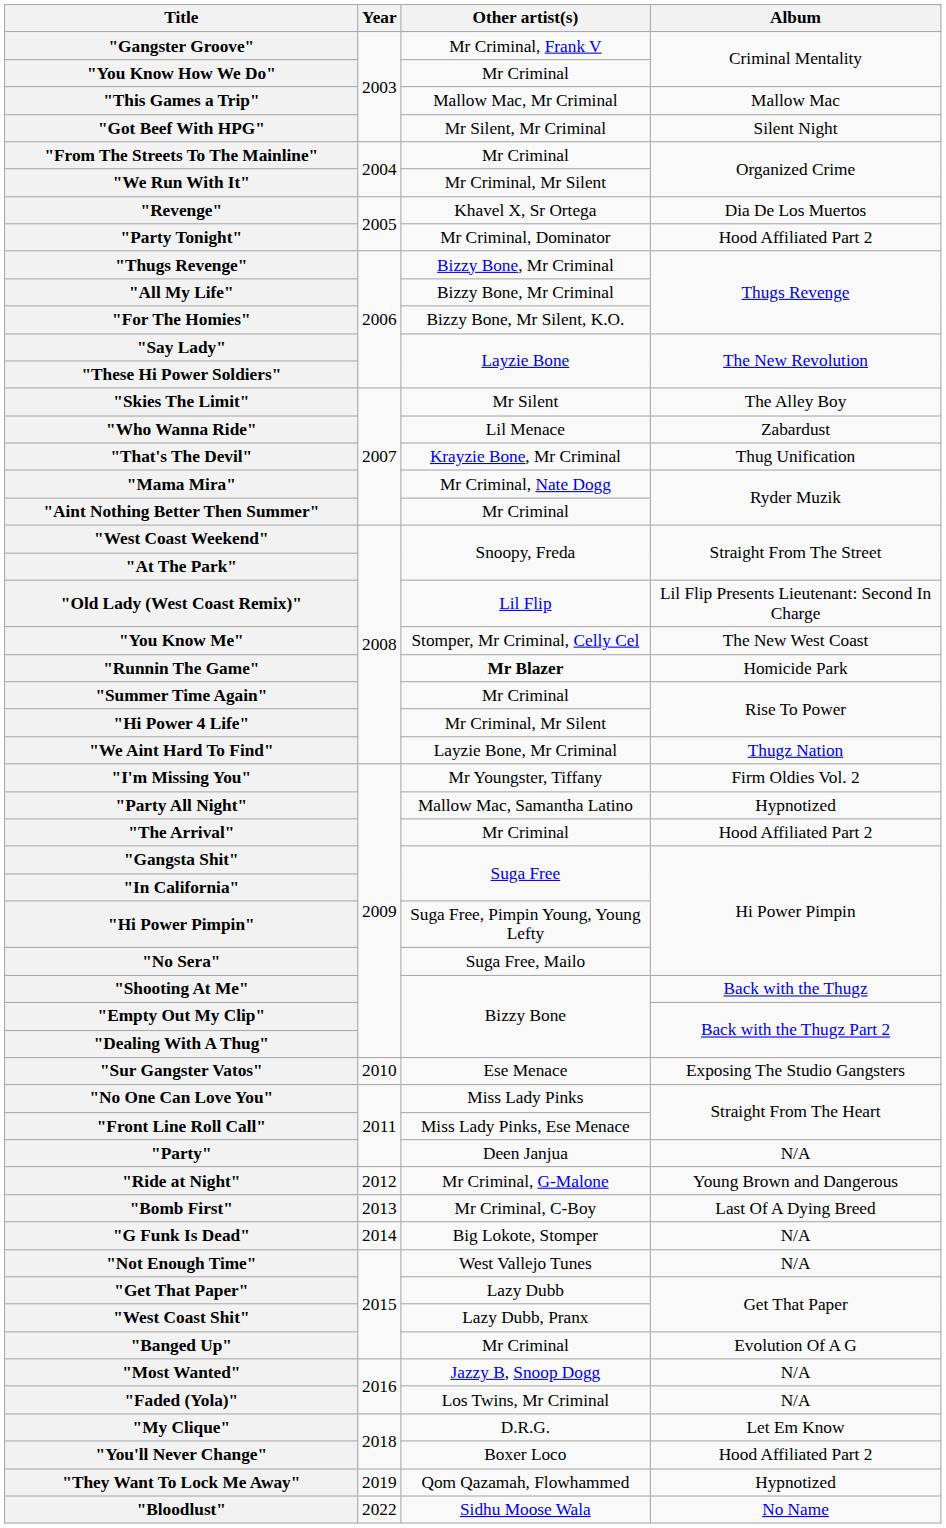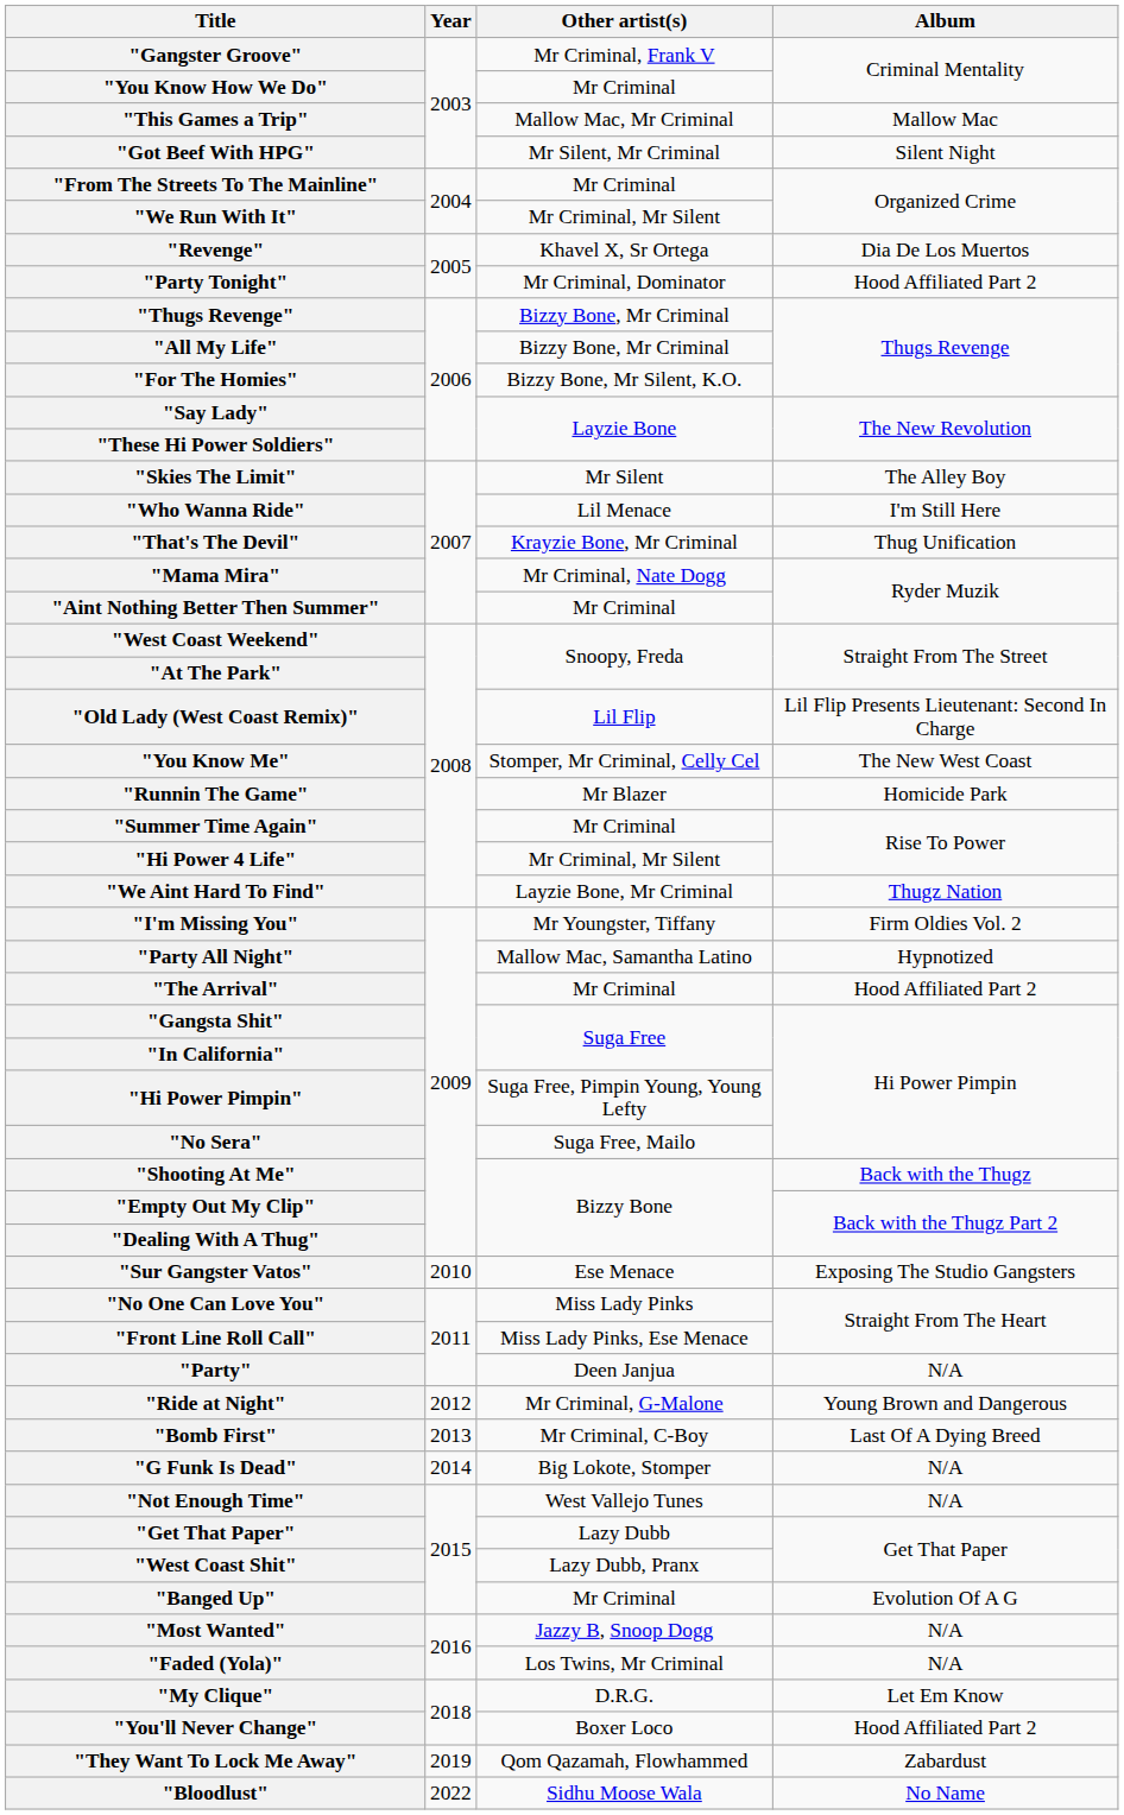"Who Wanna Ride" | Album: Zabardust -> I'm Still Here
"Runnin The Game" | Other artist(s): bold -> normal
"They Want To Lock Me Away" | Album: Hypnotized -> Zabardust
